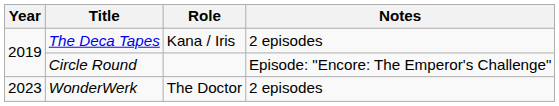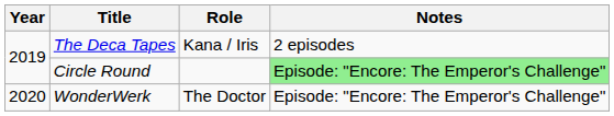Circle Round | Notes: no background -> lightgreen background
WonderWerk | Year: 2023 -> 2020
WonderWerk | Notes: 2 episodes -> Episode: "Encore: The Emperor's Challenge"
